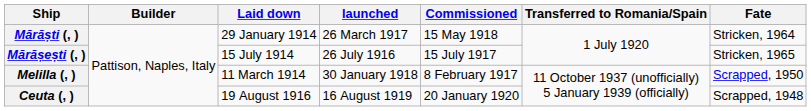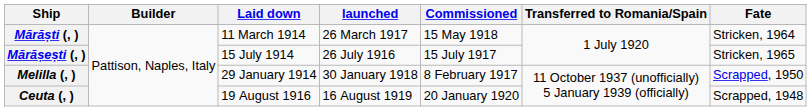Mărăști (, ) | Laid down: 29 January 1914 -> 11 March 1914
Melilla (, ) | Laid down: 11 March 1914 -> 29 January 1914
